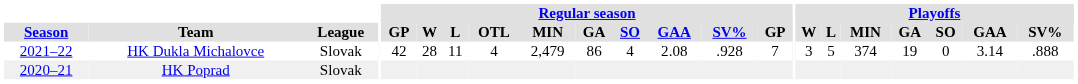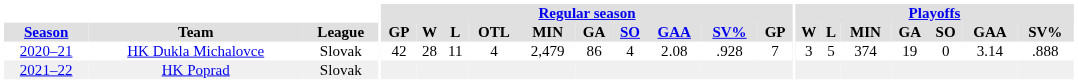HK Dukla Michalovce | Season: 2021–22 -> 2020–21
HK Poprad | Season: 2020–21 -> 2021–22
